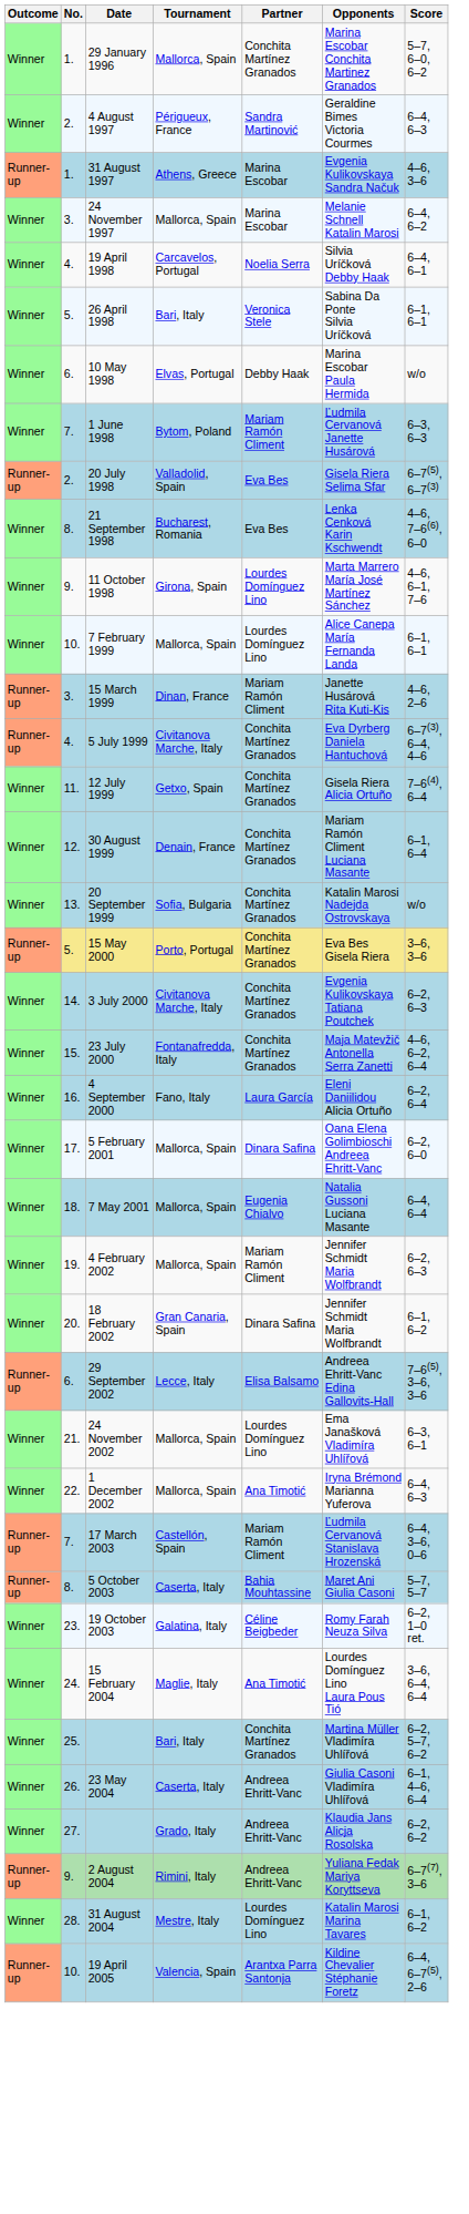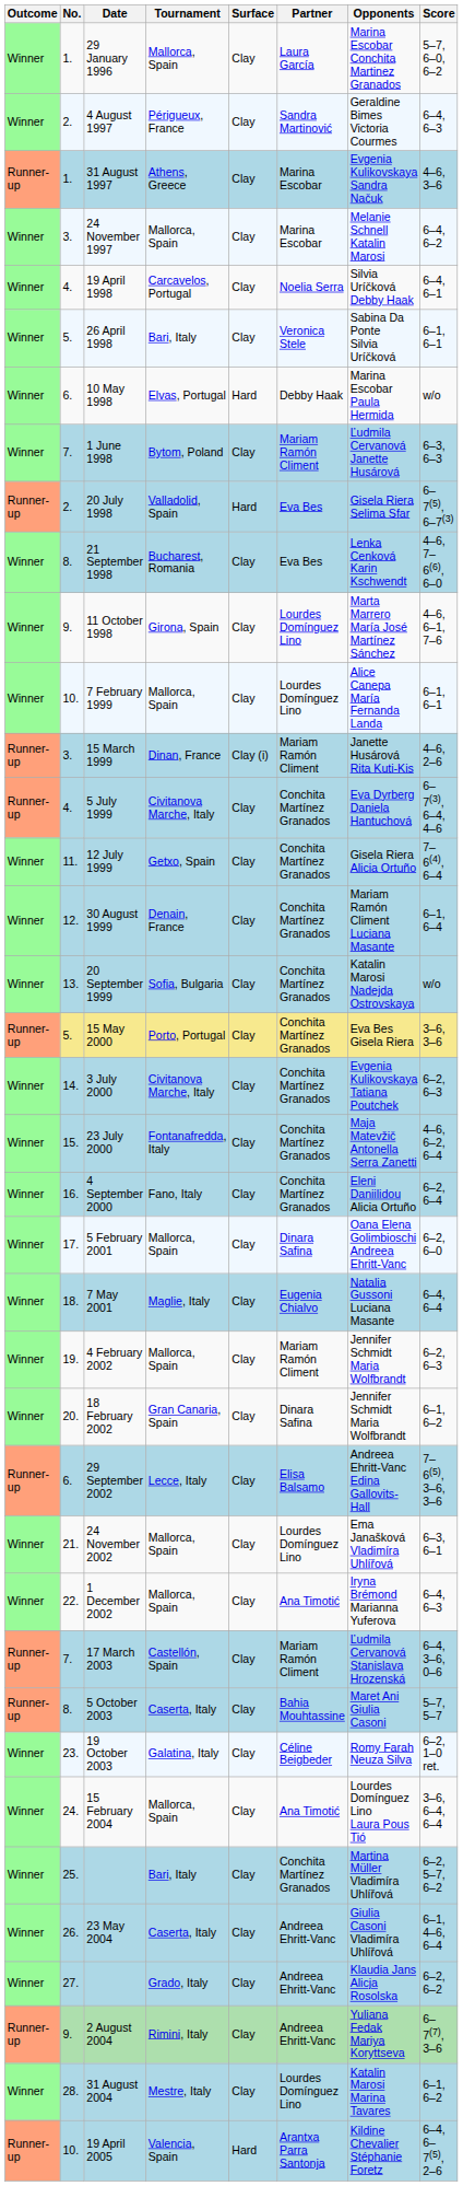+ column: Surface | Clay | Clay | Clay | Clay | Clay | Clay | Hard | Clay | Hard | Clay | Clay | Clay | Clay (i) | Clay | Clay | Clay | Clay | Clay | Clay | Clay | Clay | Clay | Clay | Clay | Clay | Clay | Clay | Clay | Clay | Clay | Clay | Clay | Clay | Clay | Clay | Clay | Clay | Hard
29 January 1996 | Partner: Conchita Martínez Granados -> Laura García
4 September 2000 | Partner: Laura García -> Conchita Martínez Granados
7 May 2001 | Tournament: Mallorca, Spain -> Maglie, Italy
15 February 2004 | Tournament: Maglie, Italy -> Mallorca, Spain
